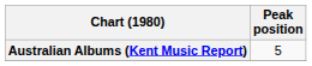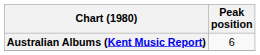Australian Albums (Kent Music Report) | Peak position: 5 -> 6
